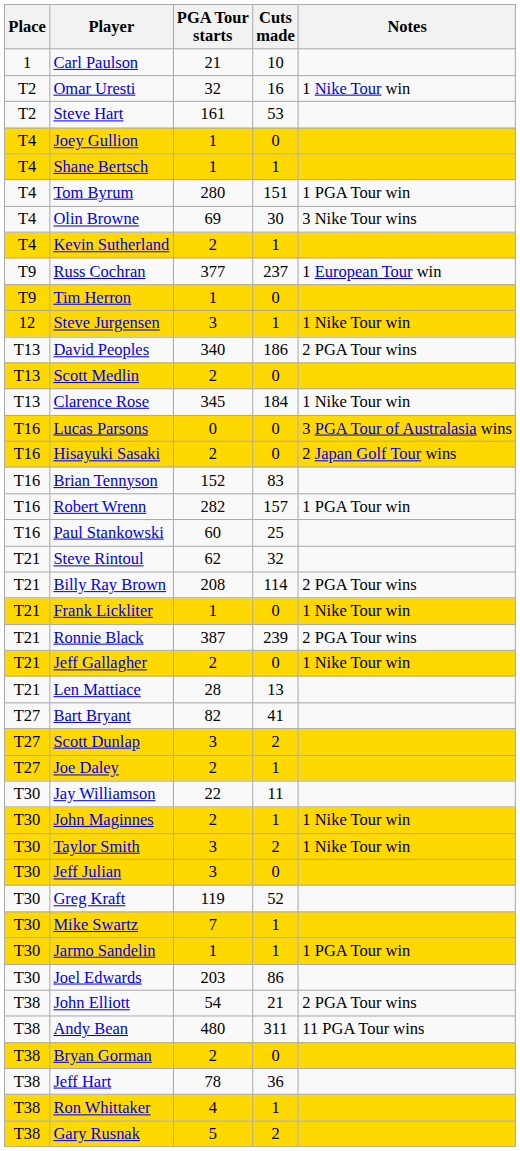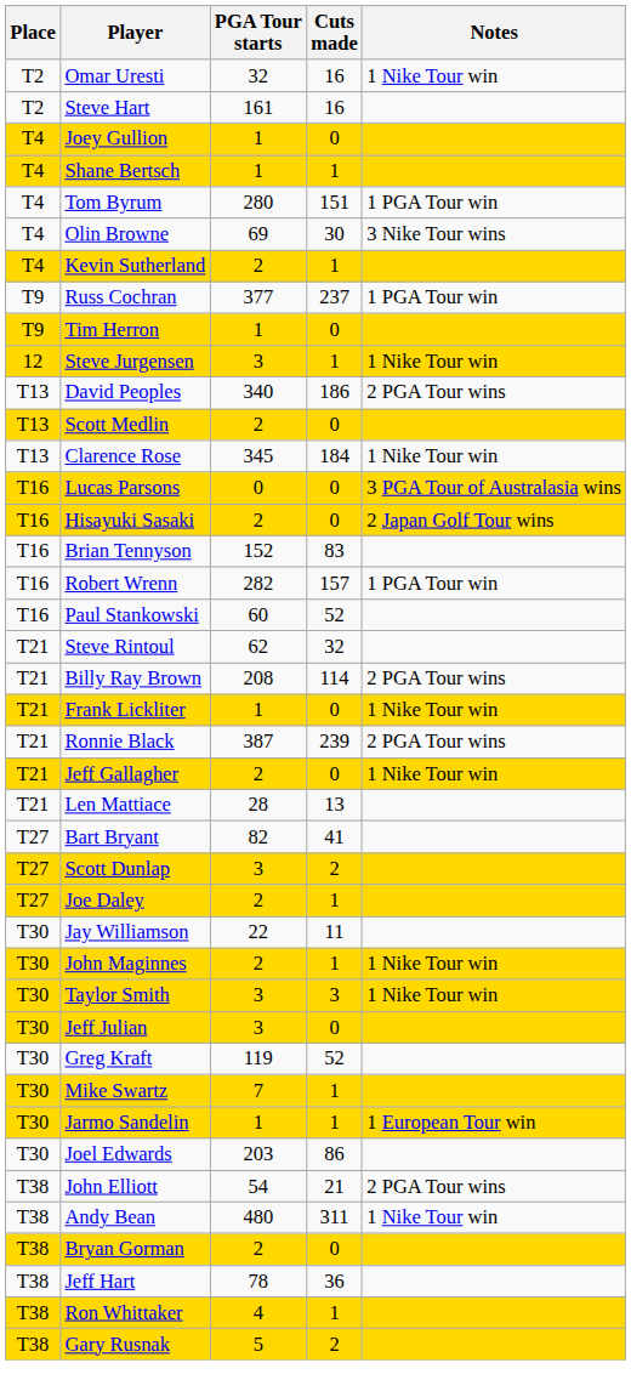- row: 1 | Carl Paulson | 21 | 10
Steve Hart | Cuts made: 53 -> 16
Russ Cochran | Notes: 1 European Tour win -> 1 PGA Tour win
Paul Stankowski | Cuts made: 25 -> 52
Taylor Smith | Cuts made: 2 -> 3
Jarmo Sandelin | Notes: 1 PGA Tour win -> 1 European Tour win
Andy Bean | Notes: 11 PGA Tour wins -> 1 Nike Tour win
